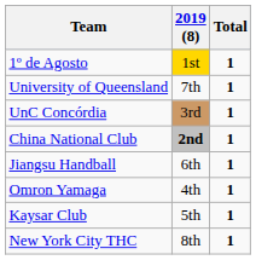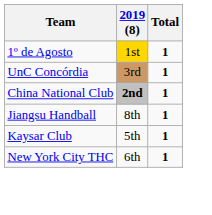- row: University of Queensland | 7th | 1
Jiangsu Handball | 2019 (8): 6th -> 8th
- row: Omron Yamaga | 4th | 1
New York City THC | 2019 (8): 8th -> 6th
